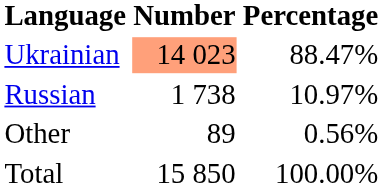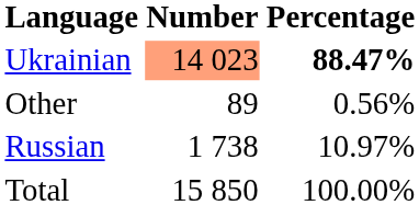Ukrainian | Percentage: normal -> bold
rows swapped: Russian <-> Other
